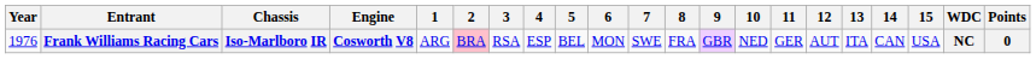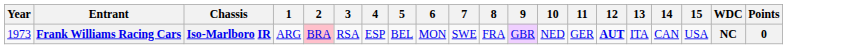- column: Engine | Cosworth V8
Frank Williams Racing Cars | Year: 1976 -> 1973
Frank Williams Racing Cars | 12: normal -> bold
